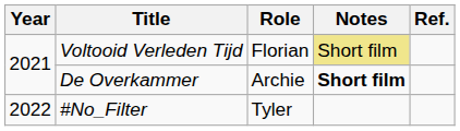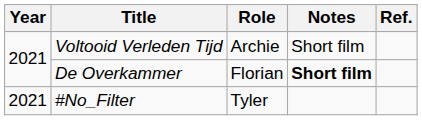Voltooid Verleden Tijd | Role: Florian -> Archie
Voltooid Verleden Tijd | Notes: khaki background -> no background
De Overkammer | Role: Archie -> Florian
#No_Filter | Year: 2022 -> 2021
